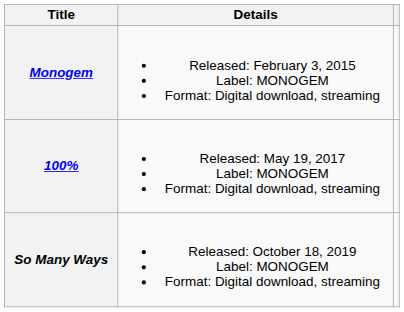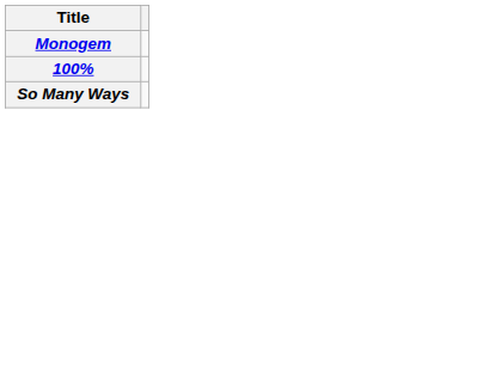- column: Details | Released: February 3, 2015 Label: MONOGEM Format: Digital download, streaming | Released: May 19, 2017 Label: MONOGEM Format: Digital download, streaming | Released: October 18, 2019 Label: MONOGEM Format: Digital download, streaming
